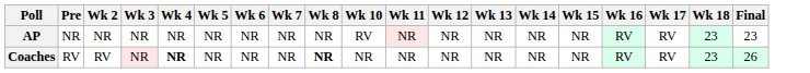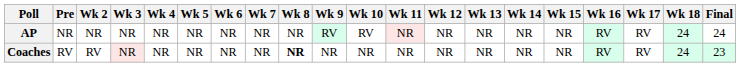+ column: Wk 9 | RV | NR
AP | Wk 18: 23 -> 24
AP | Final: 23 -> 24
Coaches | Wk 4: bold -> normal
Coaches | Wk 18: 23 -> 24
Coaches | Final: 26 -> 23
